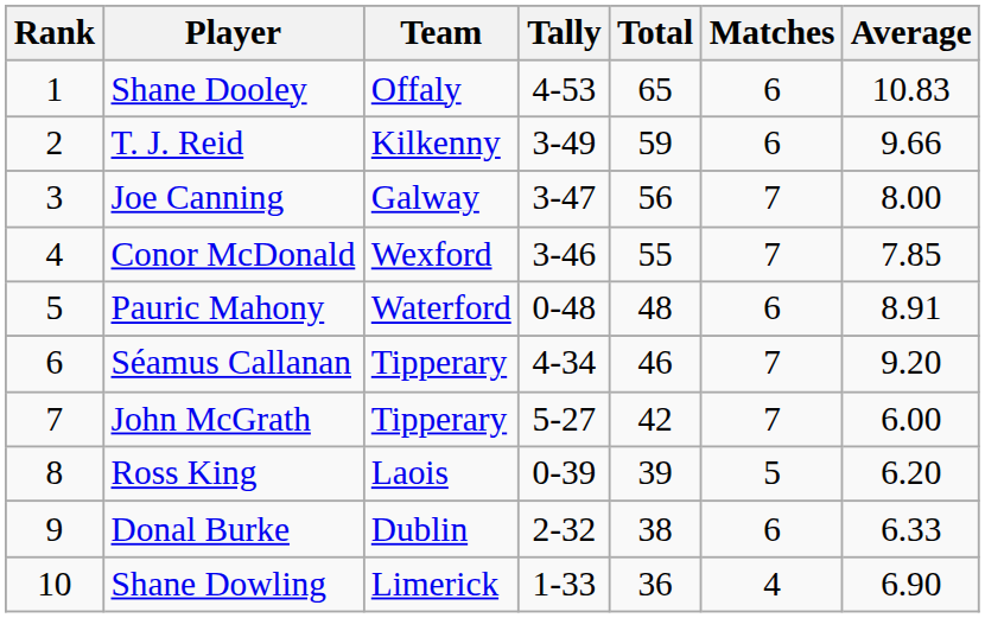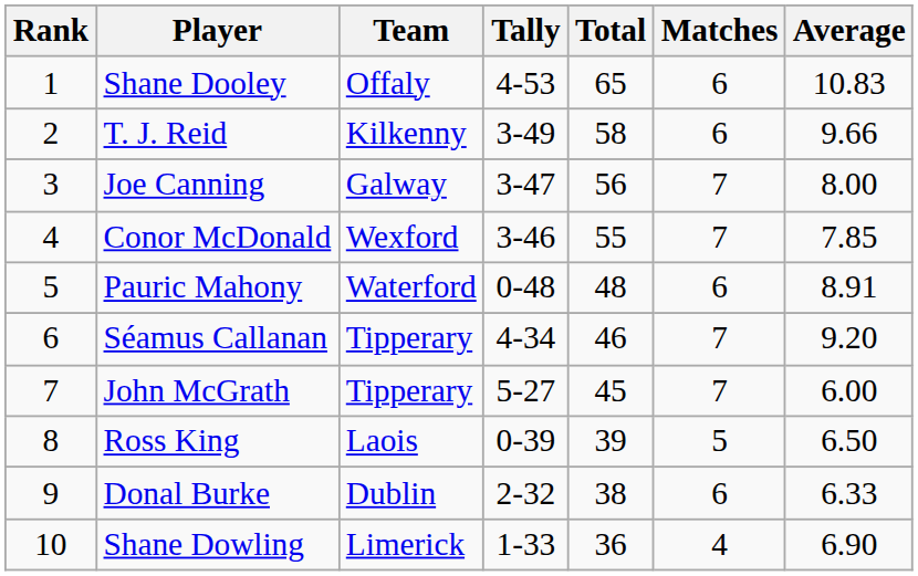T. J. Reid | Total: 59 -> 58
John McGrath | Total: 42 -> 45
Ross King | Average: 6.20 -> 6.50
